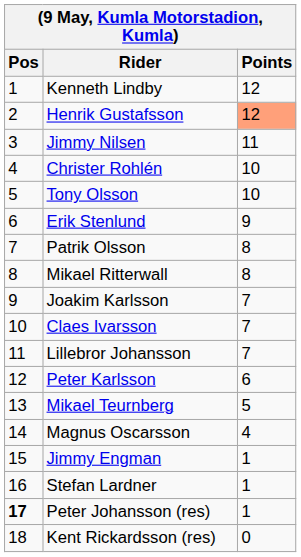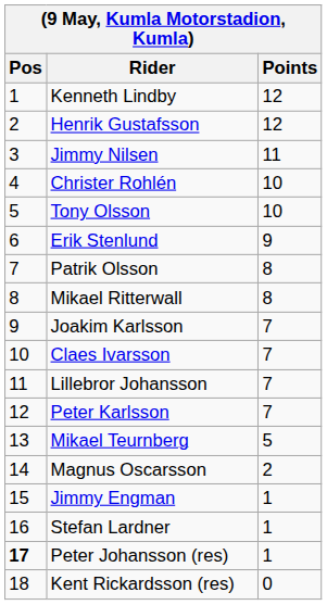Henrik Gustafsson | Points: lightsalmon background -> no background
Peter Karlsson | Points: 6 -> 7
Magnus Oscarsson | Points: 4 -> 2
